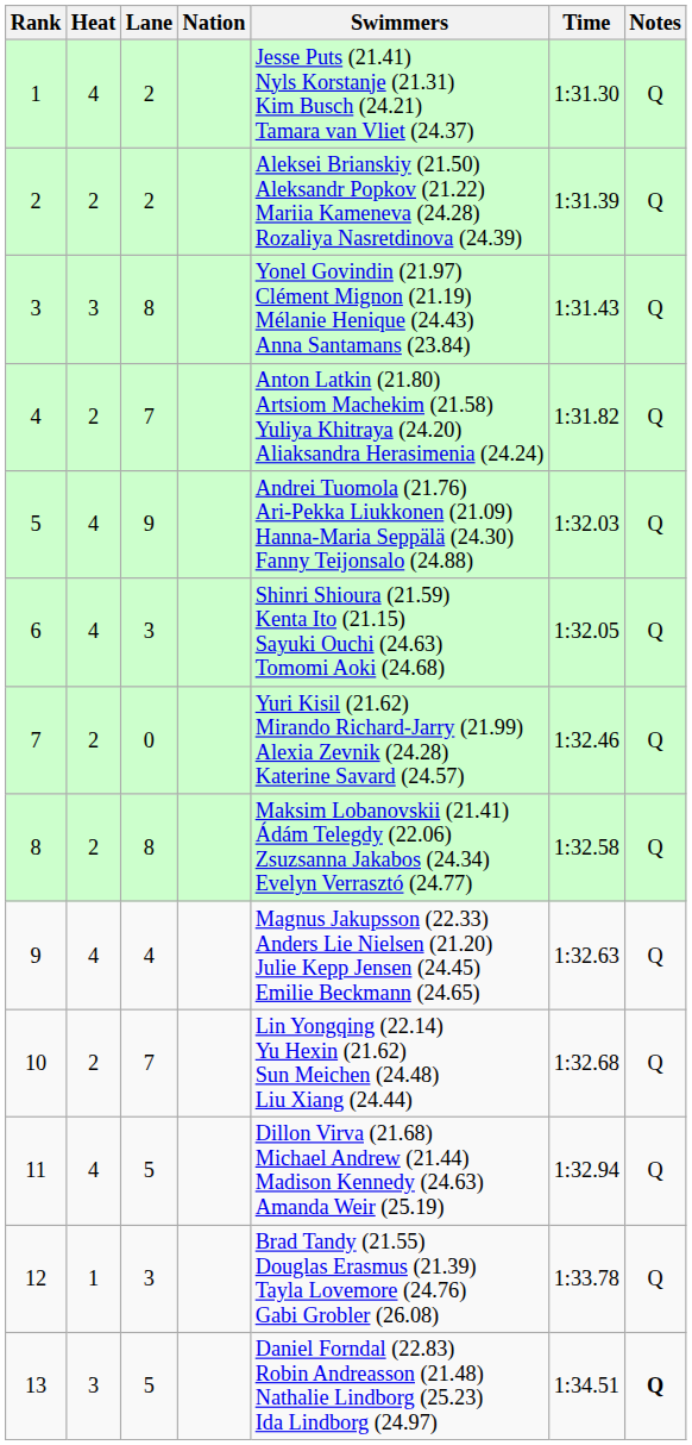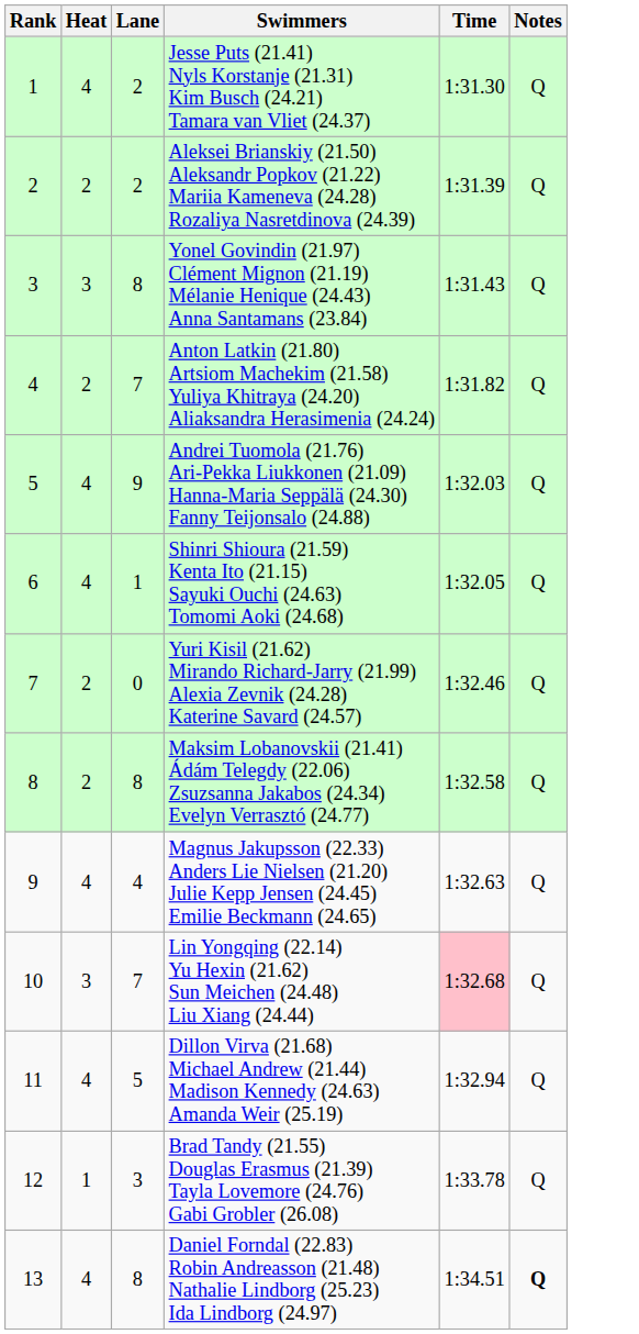- column: Nation
6 | Lane: 3 -> 1
10 | Heat: 2 -> 3
10 | Time: no background -> pink background
13 | Heat: 3 -> 4
13 | Lane: 5 -> 8
